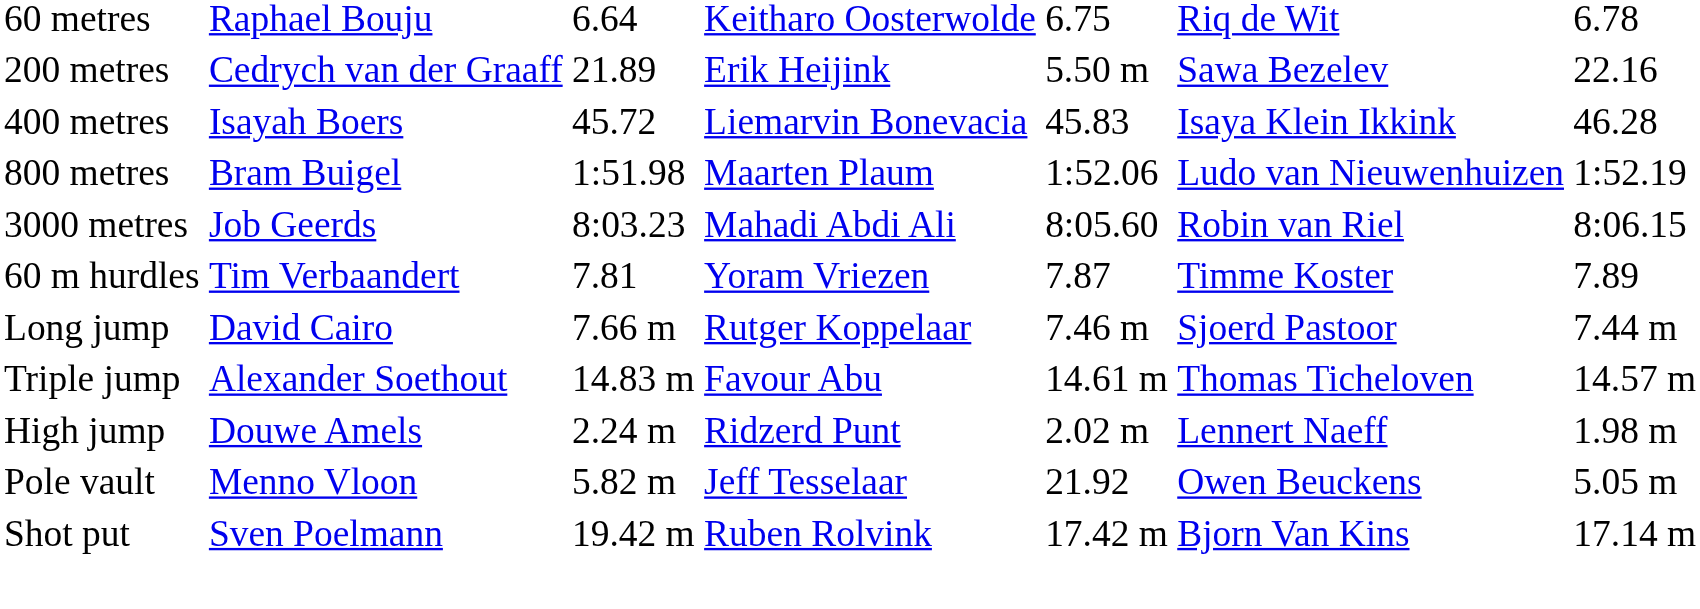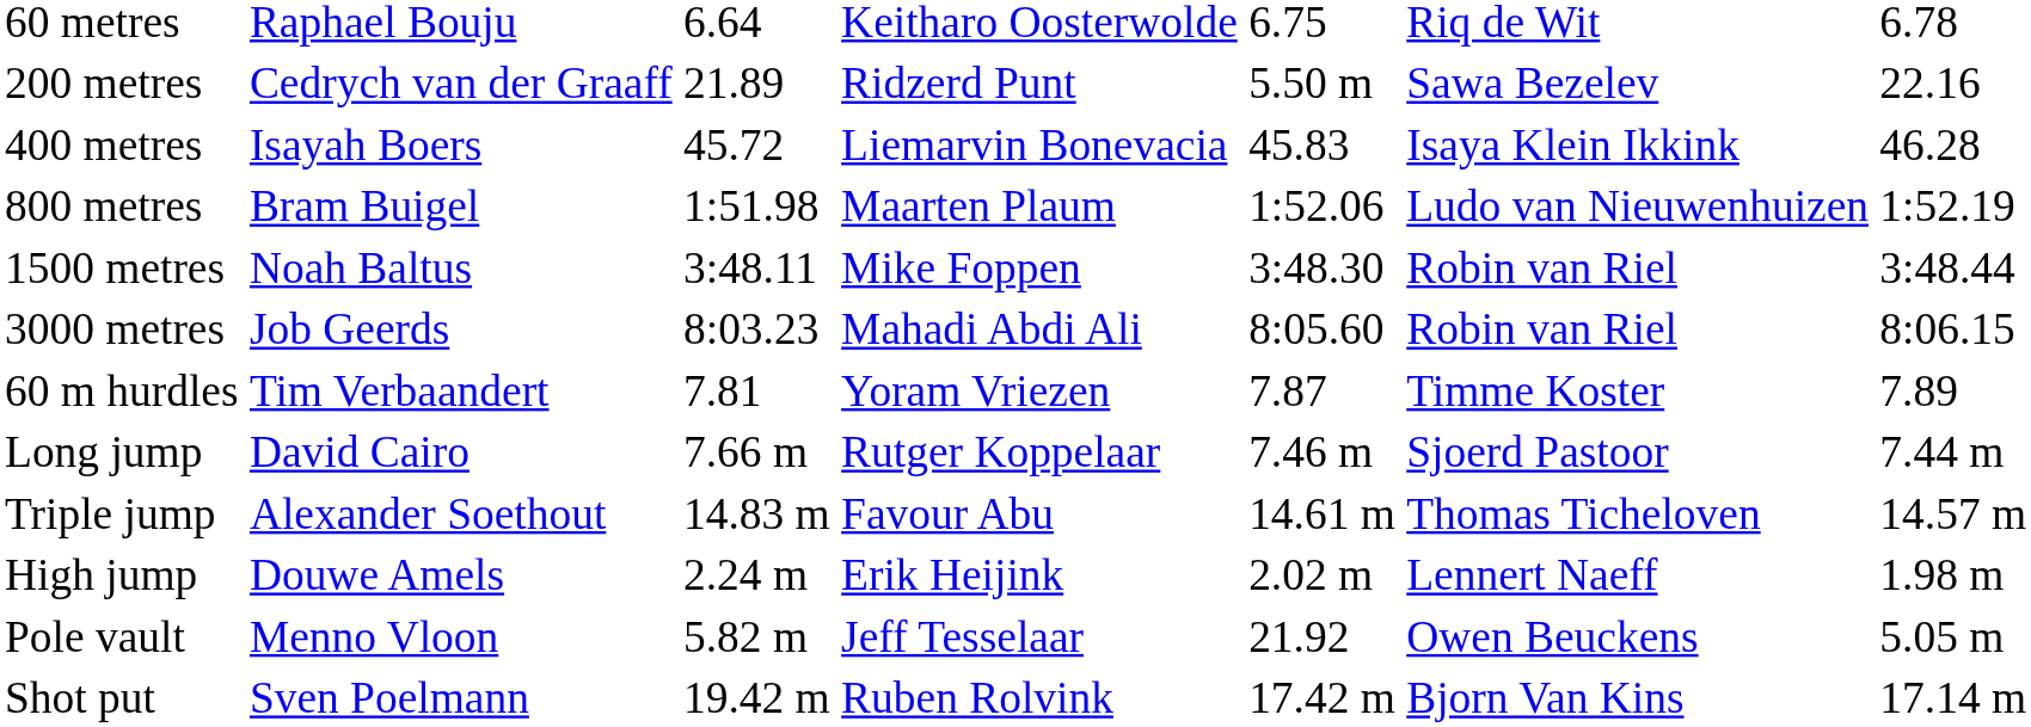200 metres | column 4: Erik Heijink -> Ridzerd Punt
+ row: 1500 metres | Noah Baltus | 3:48.11 | Mike Foppen | 3:48.30 | Robin van Riel | 3:48.44
High jump | column 4: Ridzerd Punt -> Erik Heijink
